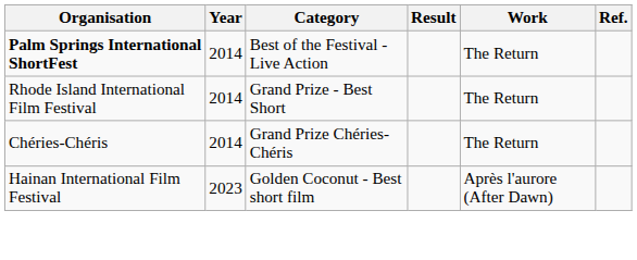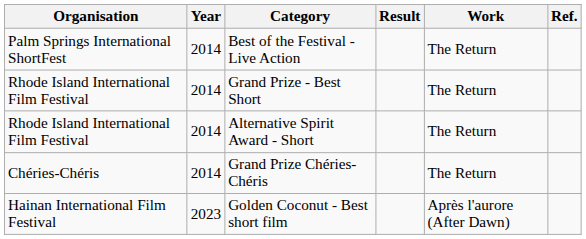Best of the Festival - Live Action | Organisation: bold -> normal
+ row: Rhode Island International Film Festival | 2014 | Alternative Spirit Award - Short | The Return
